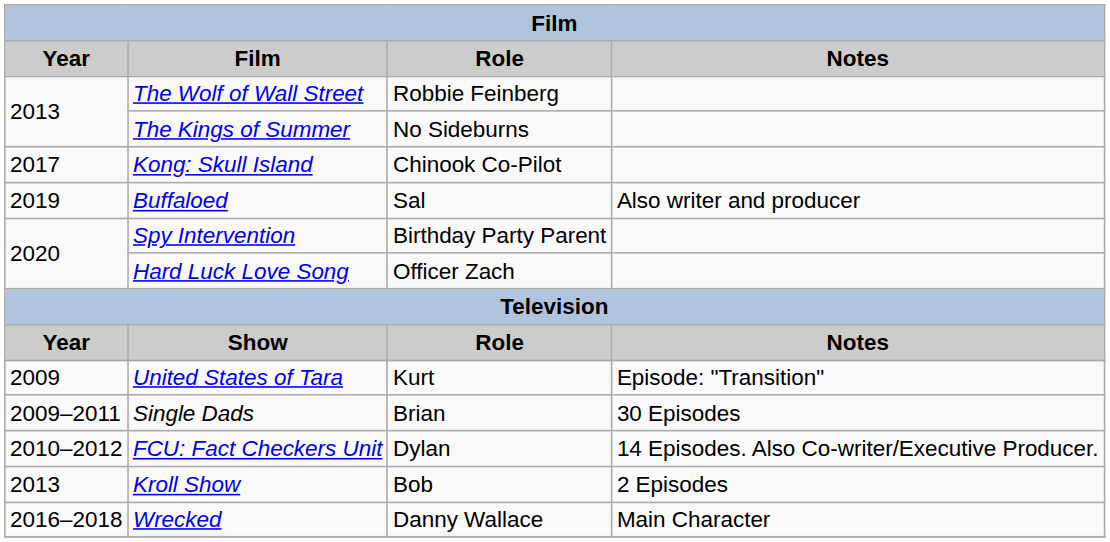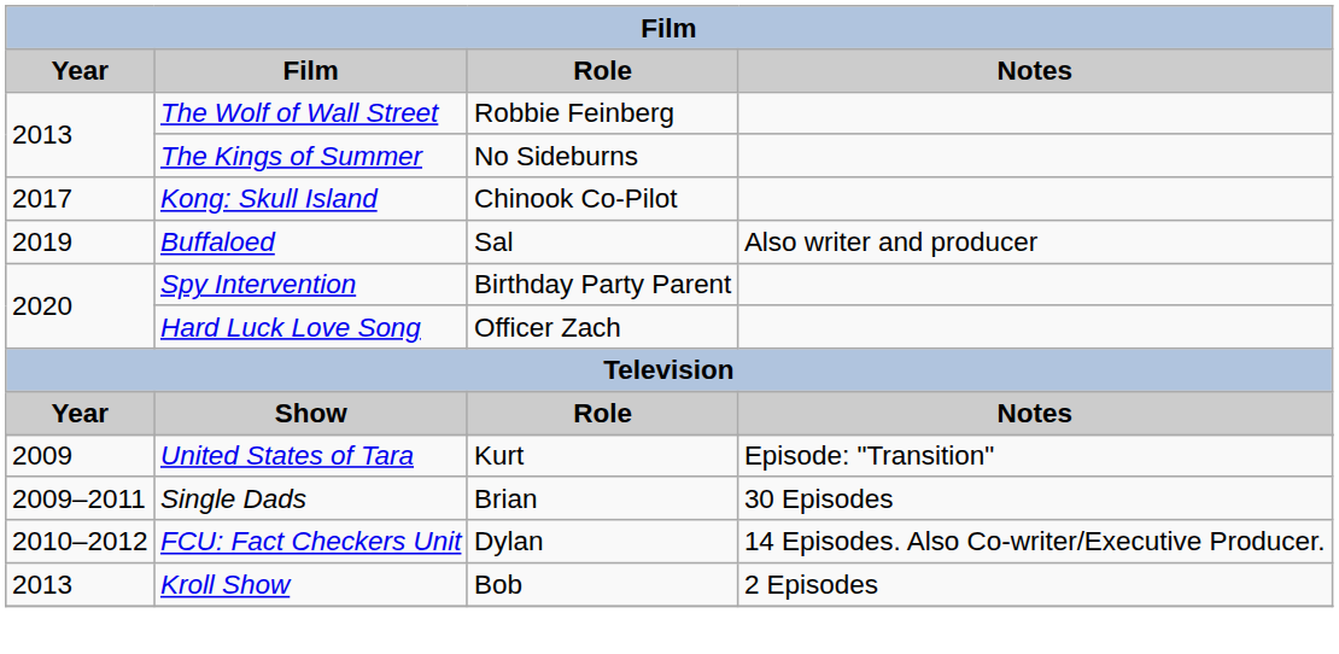- row: 2016–2018 | Wrecked | Danny Wallace | Main Character
